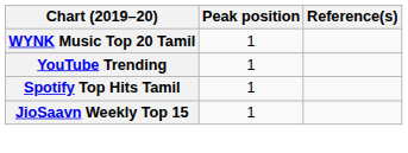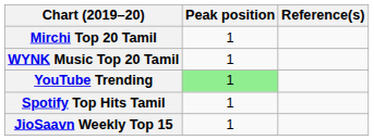+ row: Mirchi Top 20 Tamil | 1
YouTube Trending | Peak position: no background -> lightgreen background
